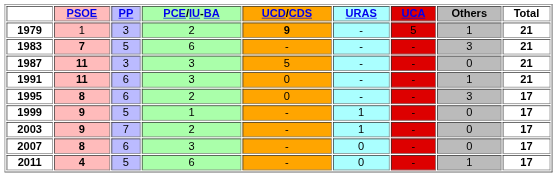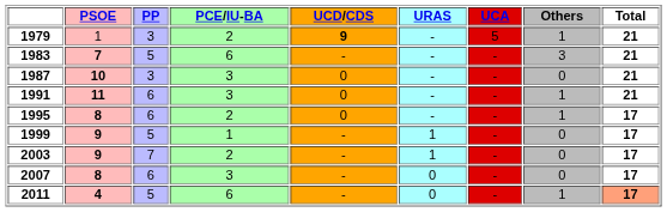1987 | PSOE: 11 -> 10
1987 | UCD/CDS: 5 -> 0
1995 | Others: 3 -> 1
2011 | Total: no background -> lightsalmon background
